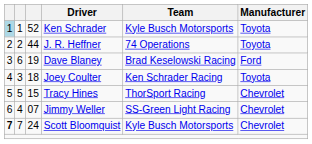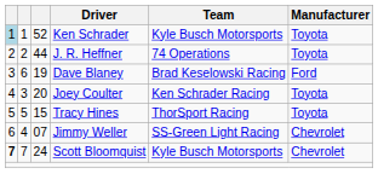Joey Coulter | column 3: 18 -> 20
Tracy Hines | Manufacturer: Chevrolet -> Toyota
